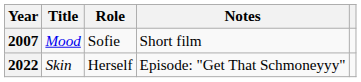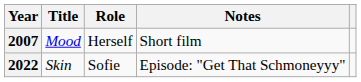2007 | Role: Sofie -> Herself
2022 | Role: Herself -> Sofie
